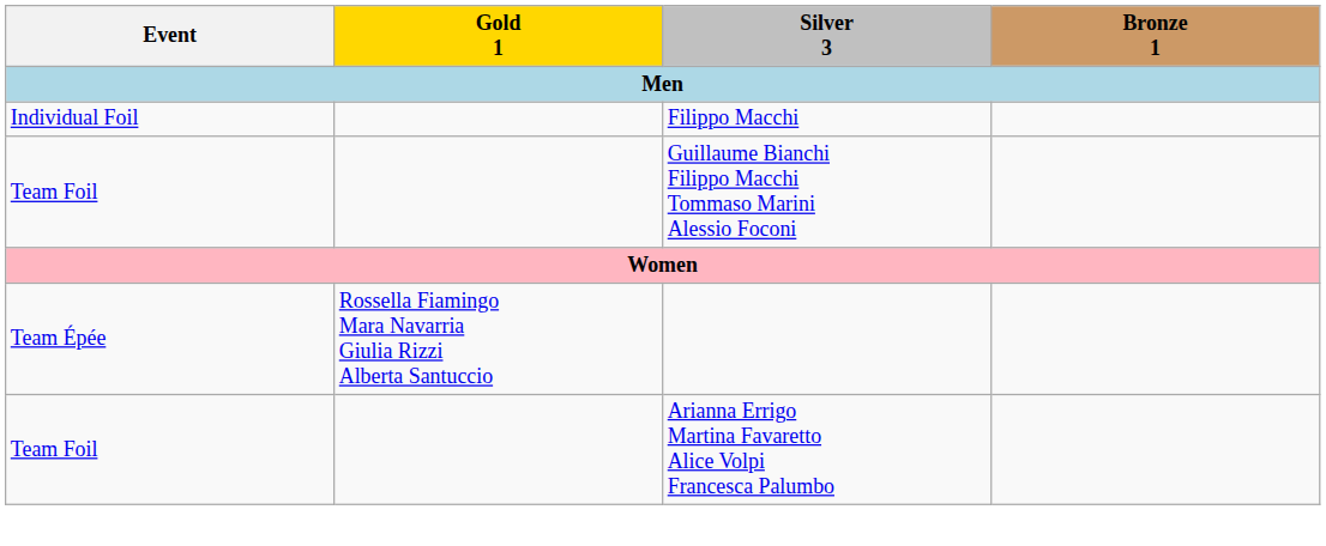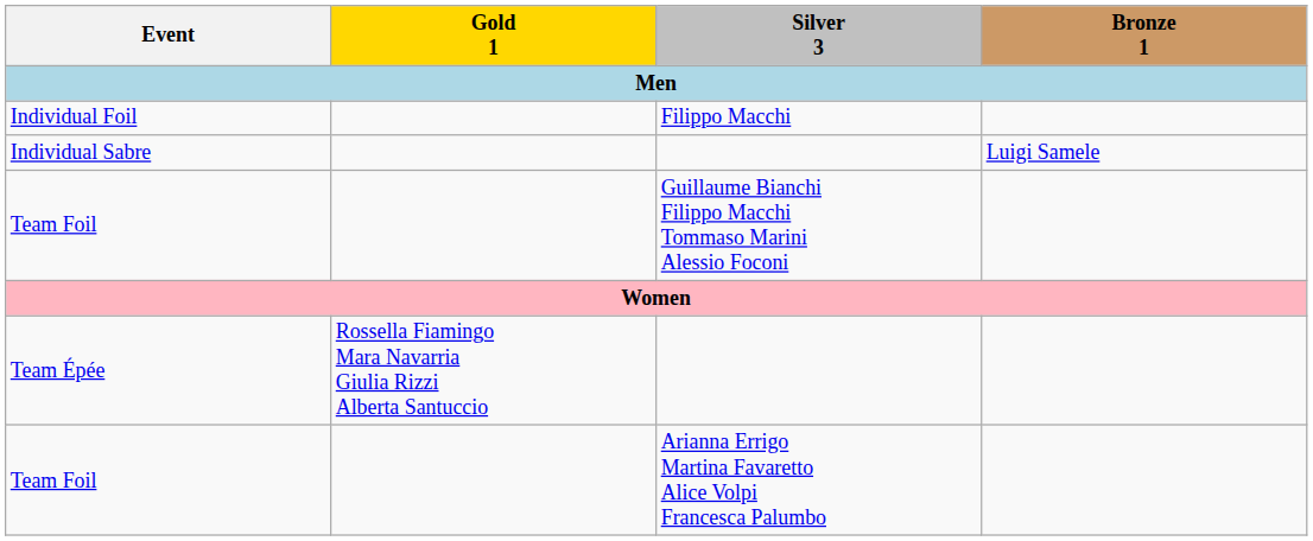+ row: Individual Sabre | Luigi Samele
